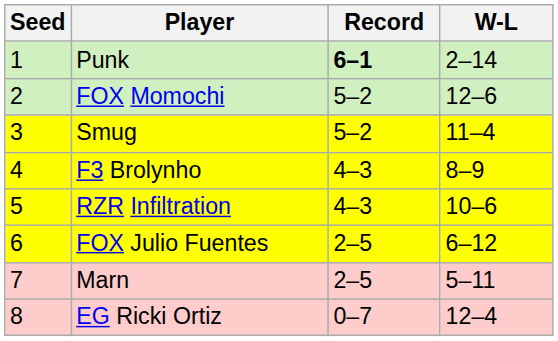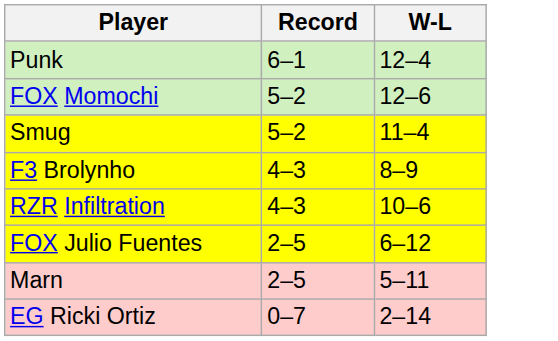- column: Seed | 1 | 2 | 3 | 4 | 5 | 6 | 7 | 8
Punk | Record: bold -> normal
Punk | W-L: 2–14 -> 12–4
EG Ricki Ortiz | W-L: 12–4 -> 2–14
